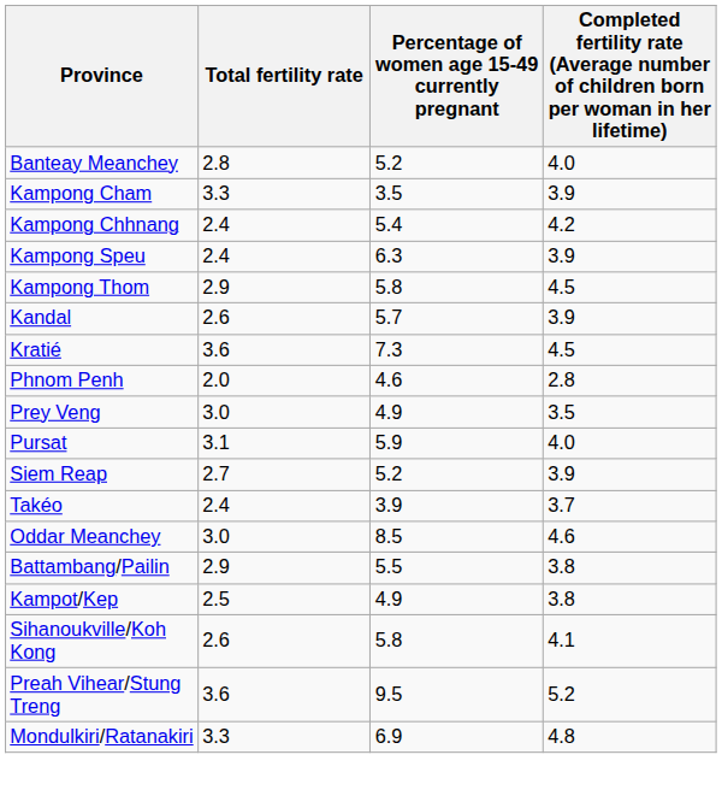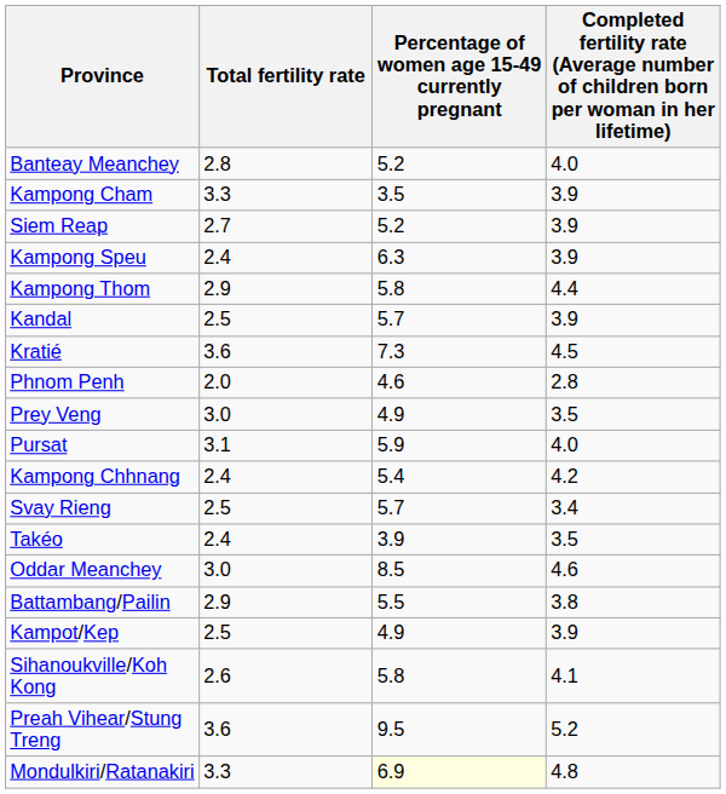rows swapped: Kampong Chhnang <-> Siem Reap
Kampong Thom | column 4: 4.5 -> 4.4
Kandal | Total fertility rate: 2.6 -> 2.5
+ row: Svay Rieng | 2.5 | 5.7 | 3.4
Takéo | column 4: 3.7 -> 3.5
Kampot/Kep | column 4: 3.8 -> 3.9
Mondulkiri/Ratanakiri | Percentage of women age 15-49 currently pregnant: no background -> lightyellow background
